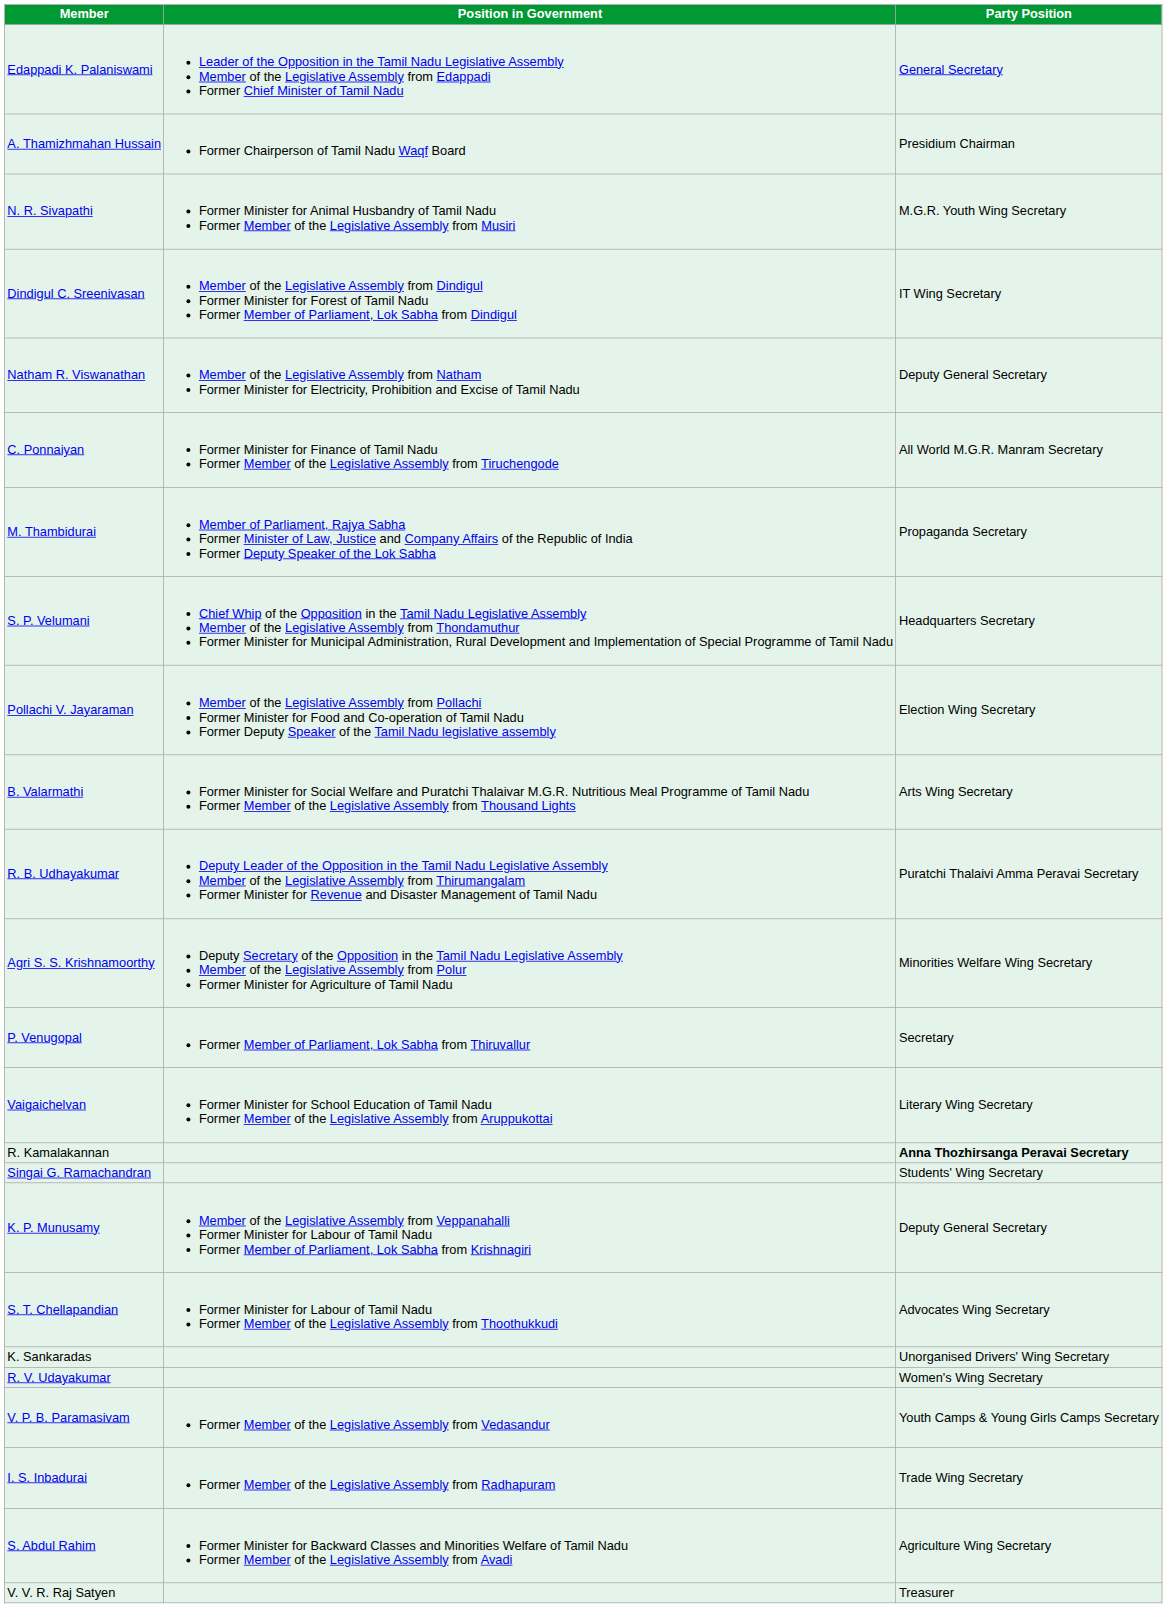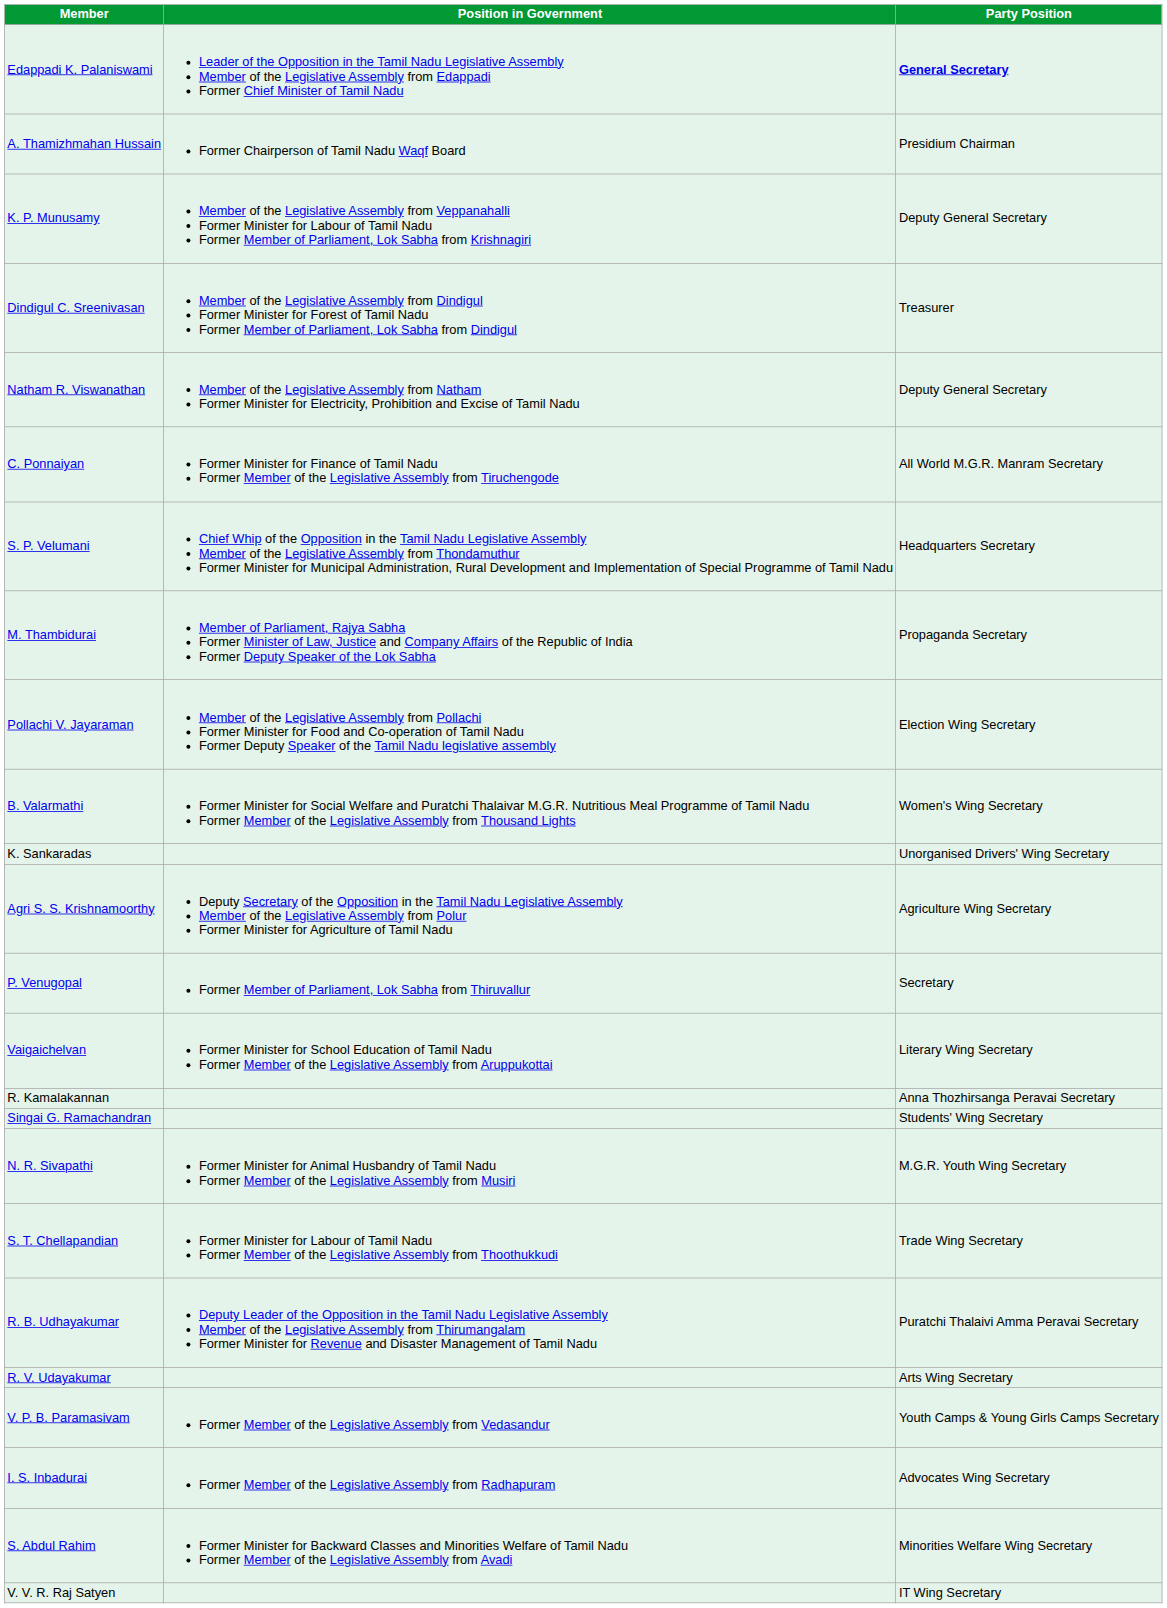Edappadi K. Palaniswami | Party Position: normal -> bold
rows swapped: K. P. Munusamy <-> N. R. Sivapathi
Dindigul C. Sreenivasan | Party Position: IT Wing Secretary -> Treasurer
rows swapped: M. Thambidurai <-> S. P. Velumani
B. Valarmathi | Party Position: Arts Wing Secretary -> Women's Wing Secretary
rows swapped: R. B. Udhayakumar <-> K. Sankaradas
Agri S. S. Krishnamoorthy | Party Position: Minorities Welfare Wing Secretary -> Agriculture Wing Secretary
R. Kamalakannan | Party Position: bold -> normal
S. T. Chellapandian | Party Position: Advocates Wing Secretary -> Trade Wing Secretary
R. V. Udayakumar | Party Position: Women's Wing Secretary -> Arts Wing Secretary
I. S. Inbadurai | Party Position: Trade Wing Secretary -> Advocates Wing Secretary
S. Abdul Rahim | Party Position: Agriculture Wing Secretary -> Minorities Welfare Wing Secretary
V. V. R. Raj Satyen | Party Position: Treasurer -> IT Wing Secretary
